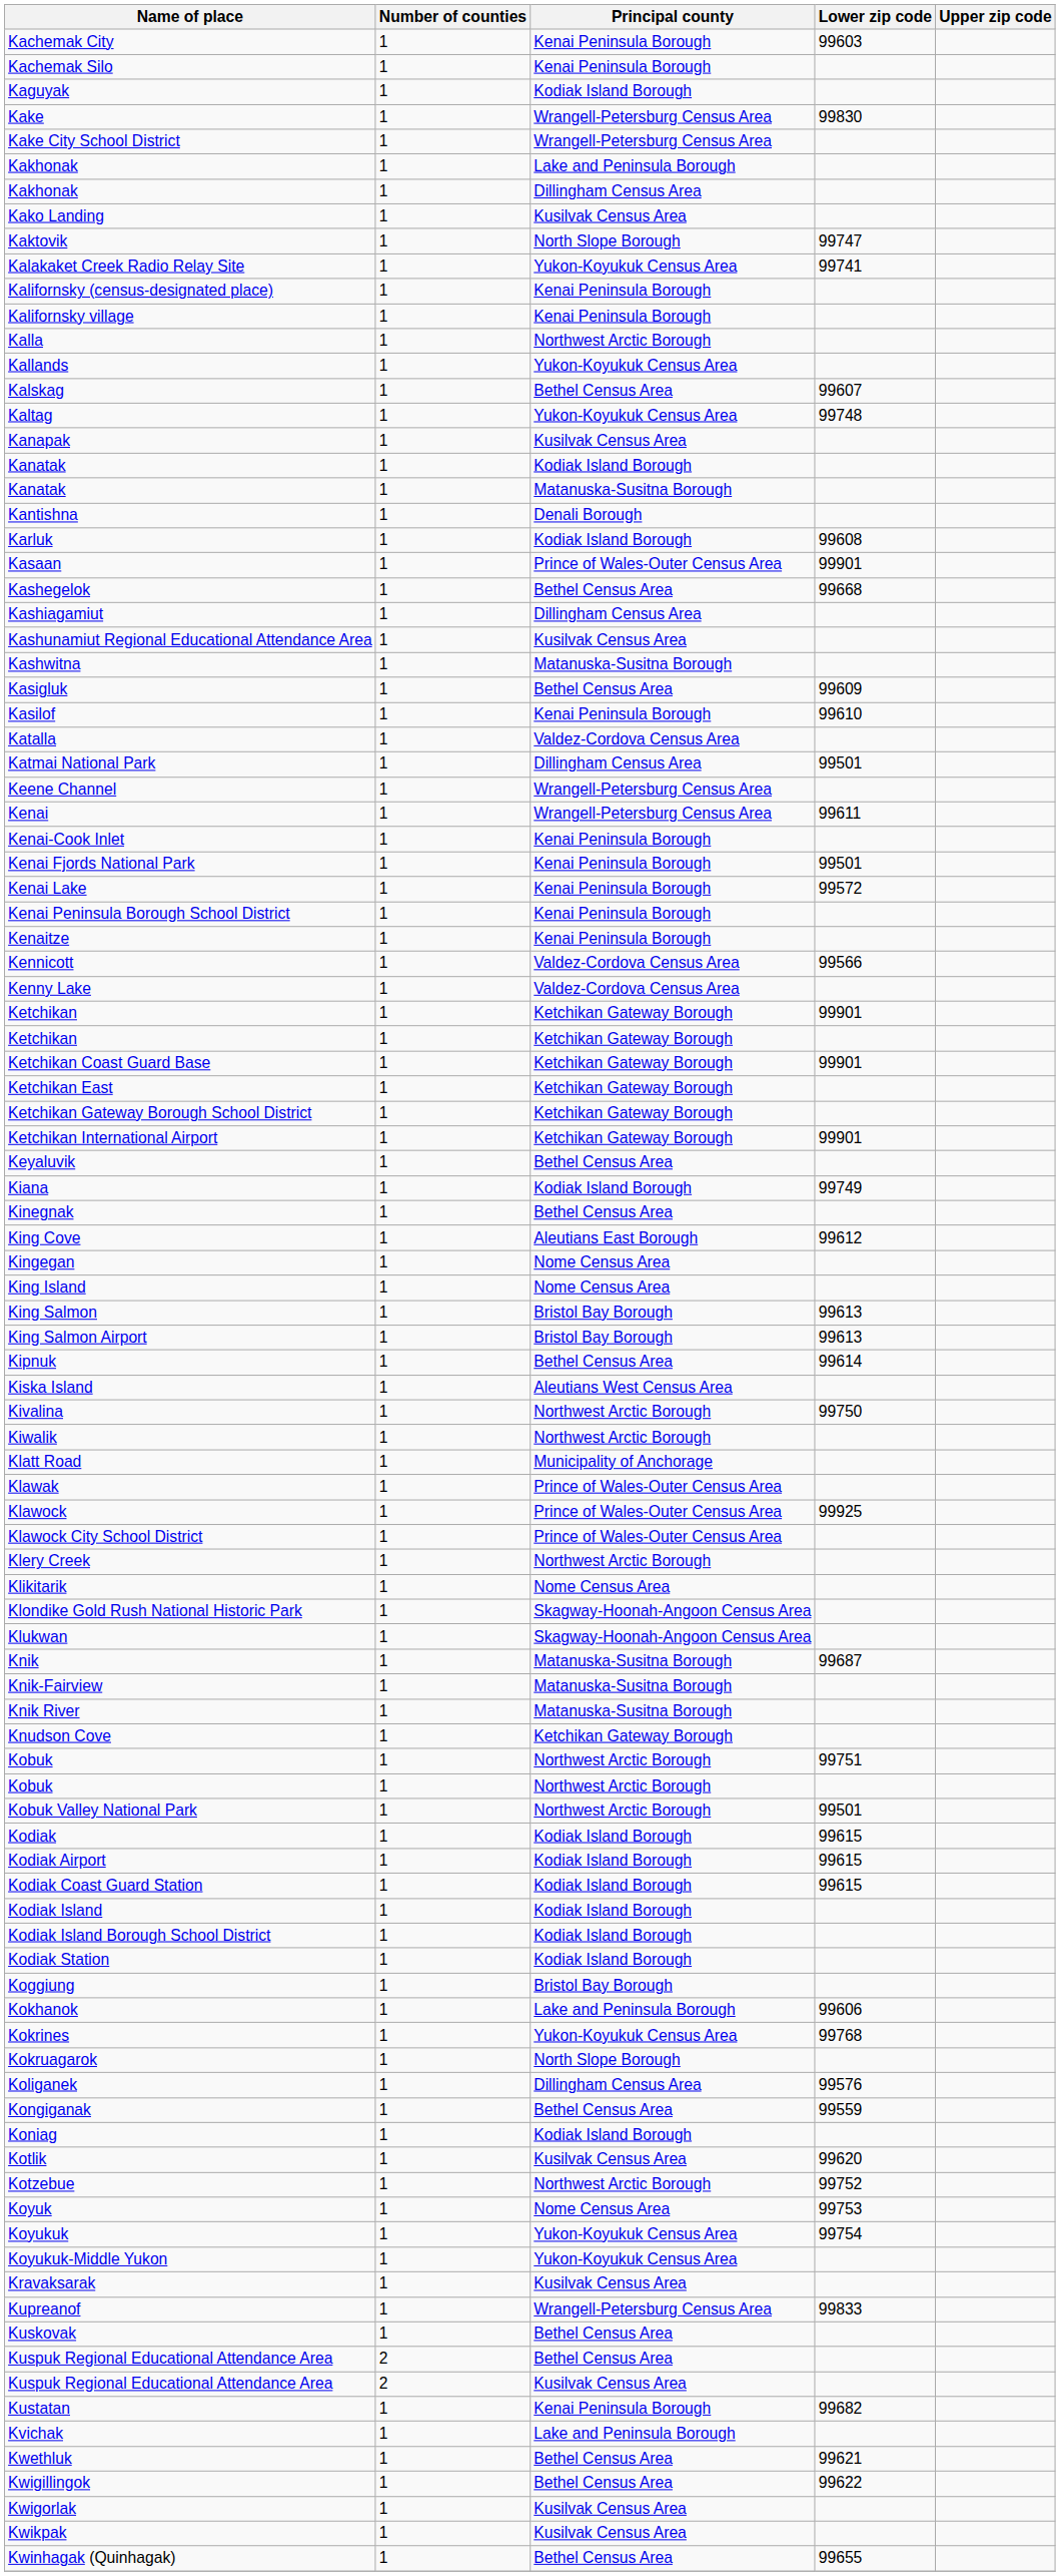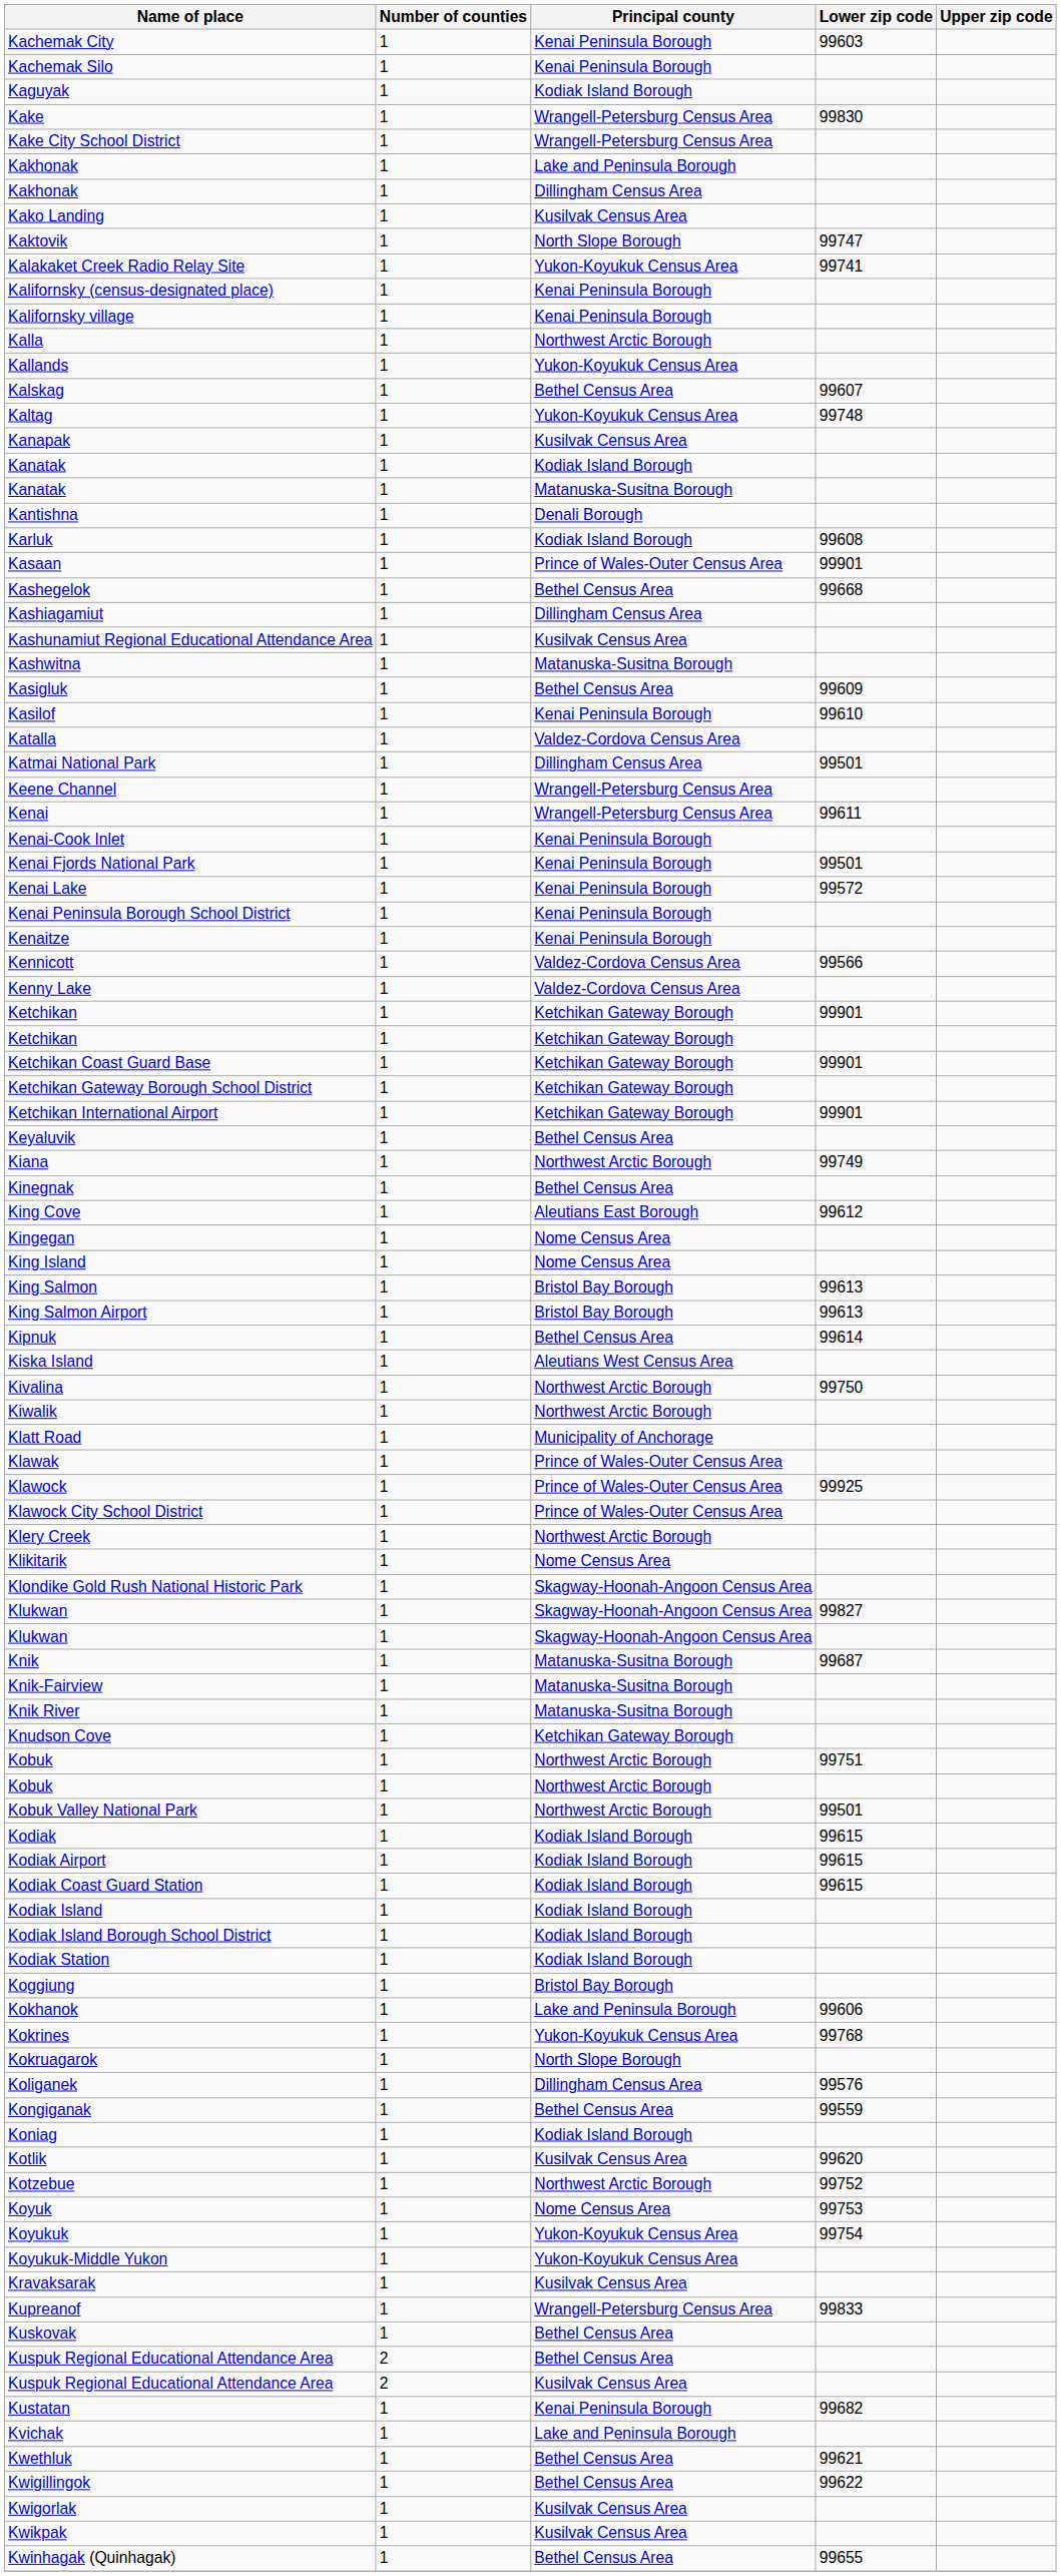- row: Ketchikan East | 1 | Ketchikan Gateway Borough
Kiana | Principal county: Kodiak Island Borough -> Northwest Arctic Borough
+ row: Klukwan | 1 | Skagway-Hoonah-Angoon Census Area | 99827
